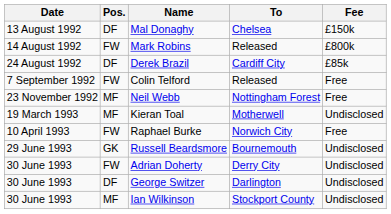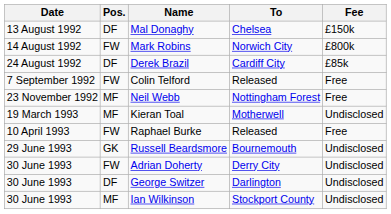Mark Robins | To: Released -> Norwich City
Raphael Burke | To: Norwich City -> Released
